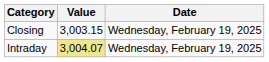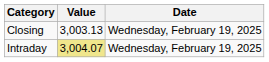Closing | Value: 3,003.15 -> 3,003.13
